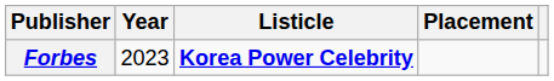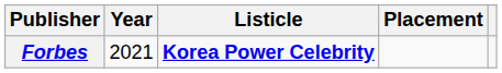Forbes | Year: 2023 -> 2021
